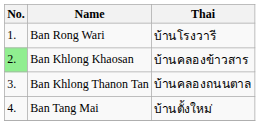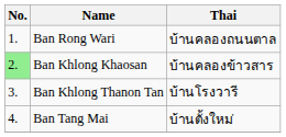Ban Rong Wari | Thai: บ้านโรงวารี -> บ้านคลองถนนตาล
Ban Khlong Thanon Tan | Thai: บ้านคลองถนนตาล -> บ้านโรงวารี
